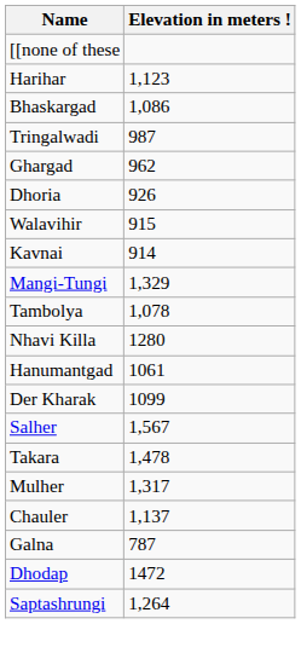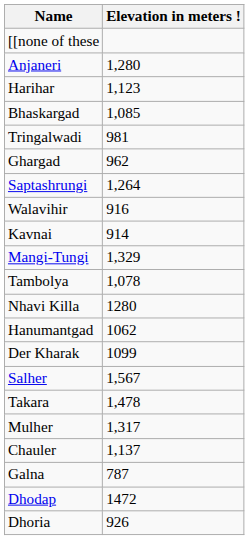+ row: Anjaneri | 1,280
Bhaskargad | Elevation in meters !: 1,086 -> 1,085
Tringalwadi | Elevation in meters !: 987 -> 981
rows swapped: Dhoria <-> Saptashrungi
Walavihir | Elevation in meters !: 915 -> 916
Hanumantgad | Elevation in meters !: 1061 -> 1062
